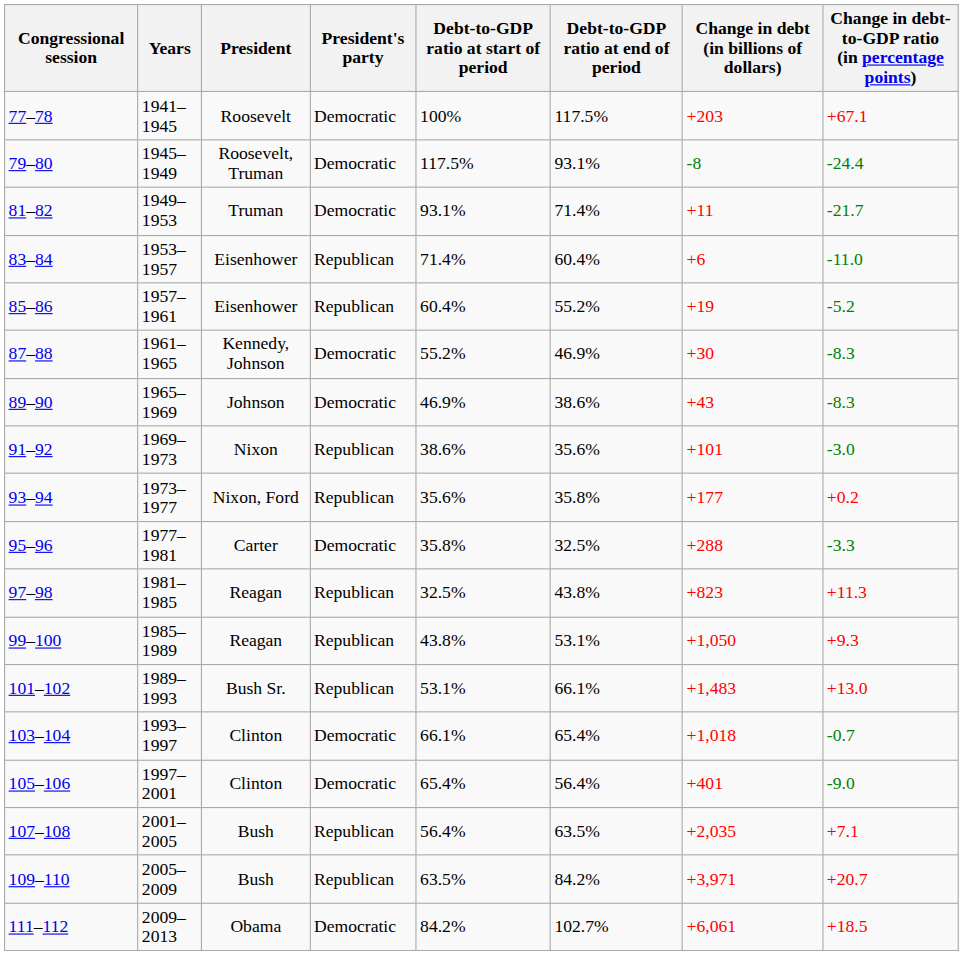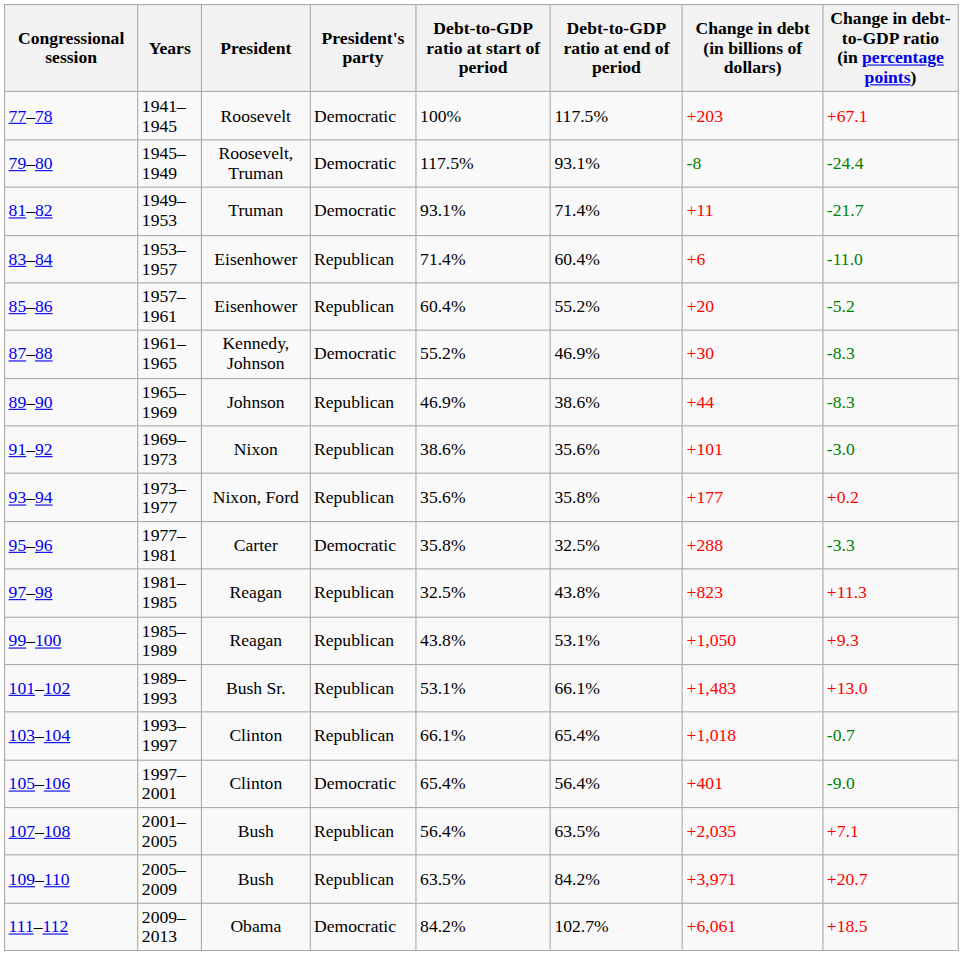85–86 | Change in debt (in billions of dollars): +19 -> +20
89–90 | President's party: Democratic -> Republican
89–90 | Change in debt (in billions of dollars): +43 -> +44
103–104 | President's party: Democratic -> Republican
